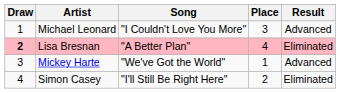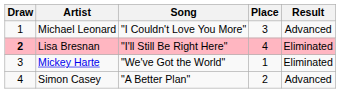Lisa Bresnan | Song: "A Better Plan" -> "I'll Still Be Right Here"
Mickey Harte | Result: Advanced -> Eliminated
Simon Casey | Song: "I'll Still Be Right Here" -> "A Better Plan"
Simon Casey | Result: Eliminated -> Advanced
